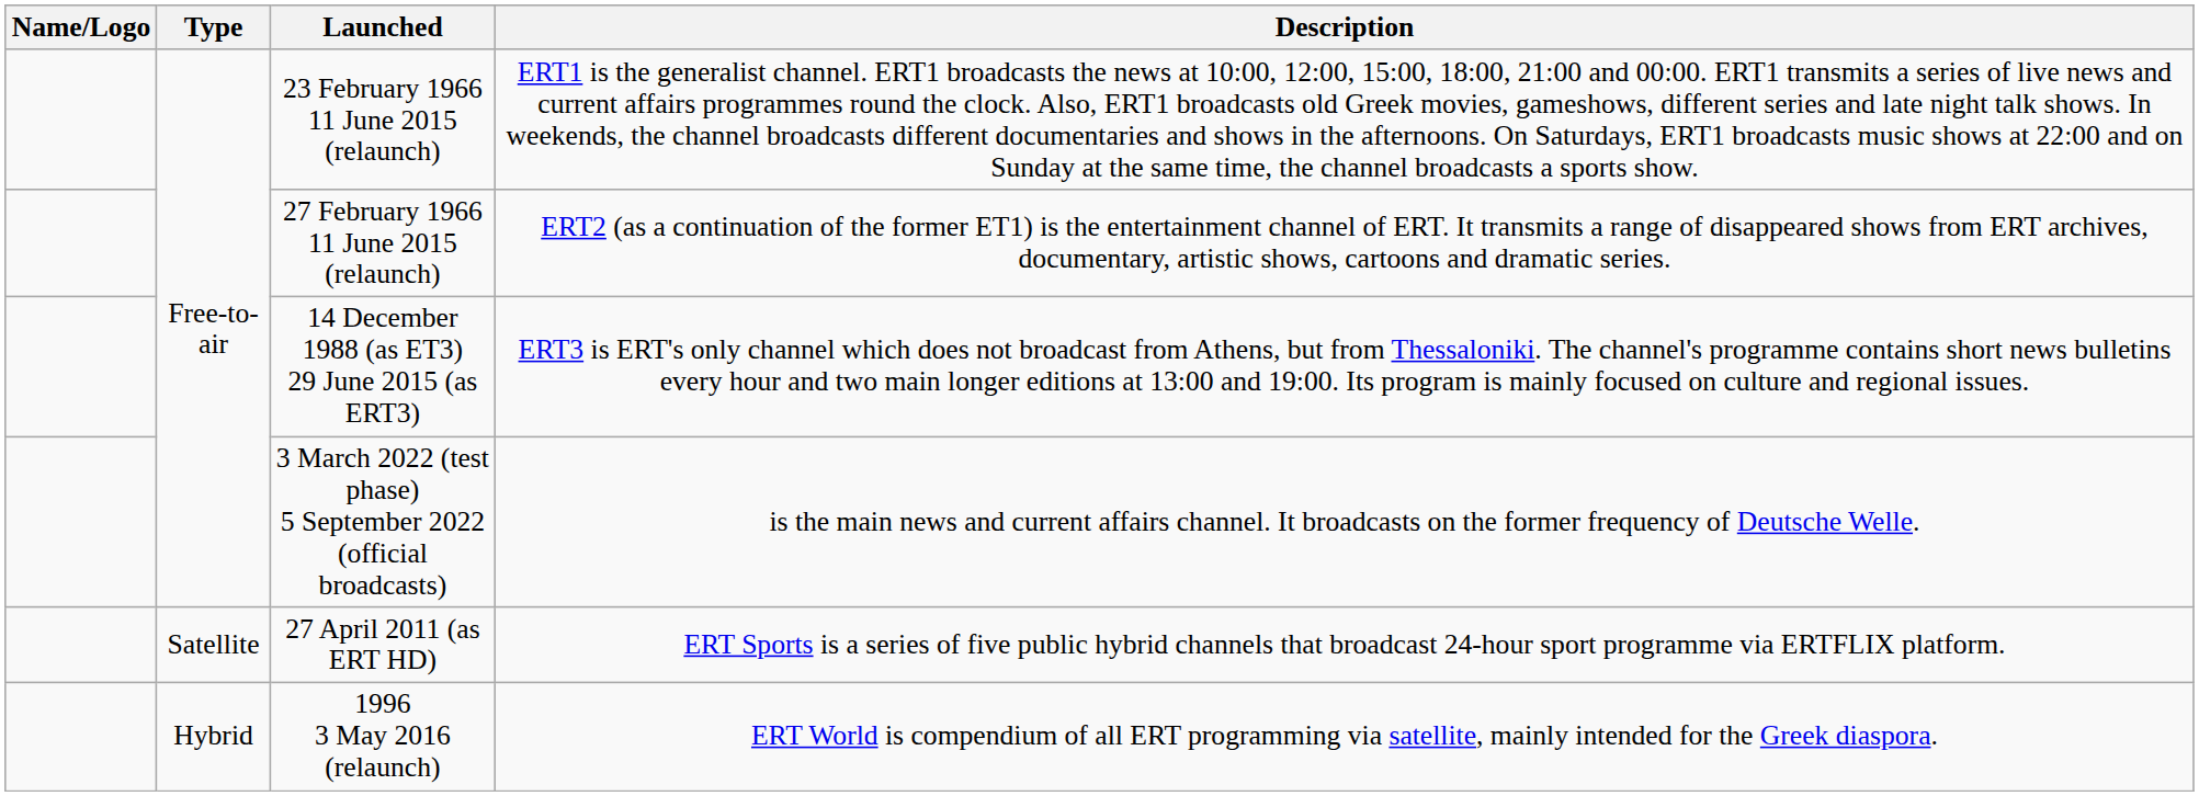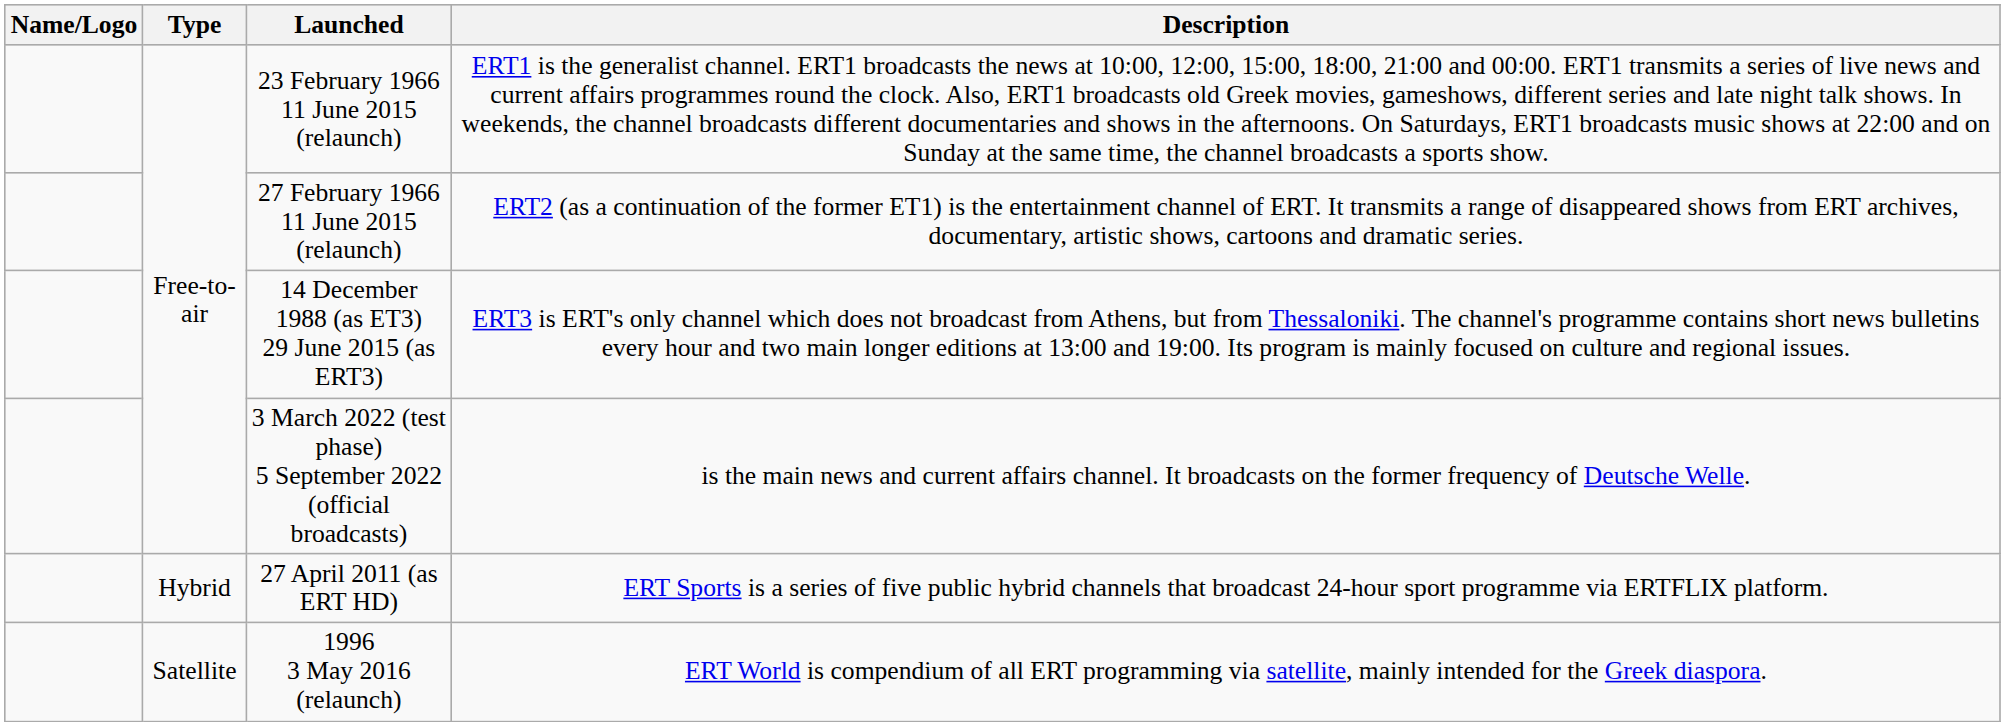27 April 2011 (as ERT HD) | Type: Satellite -> Hybrid
1996 3 May 2016 (relaunch) | Type: Hybrid -> Satellite
